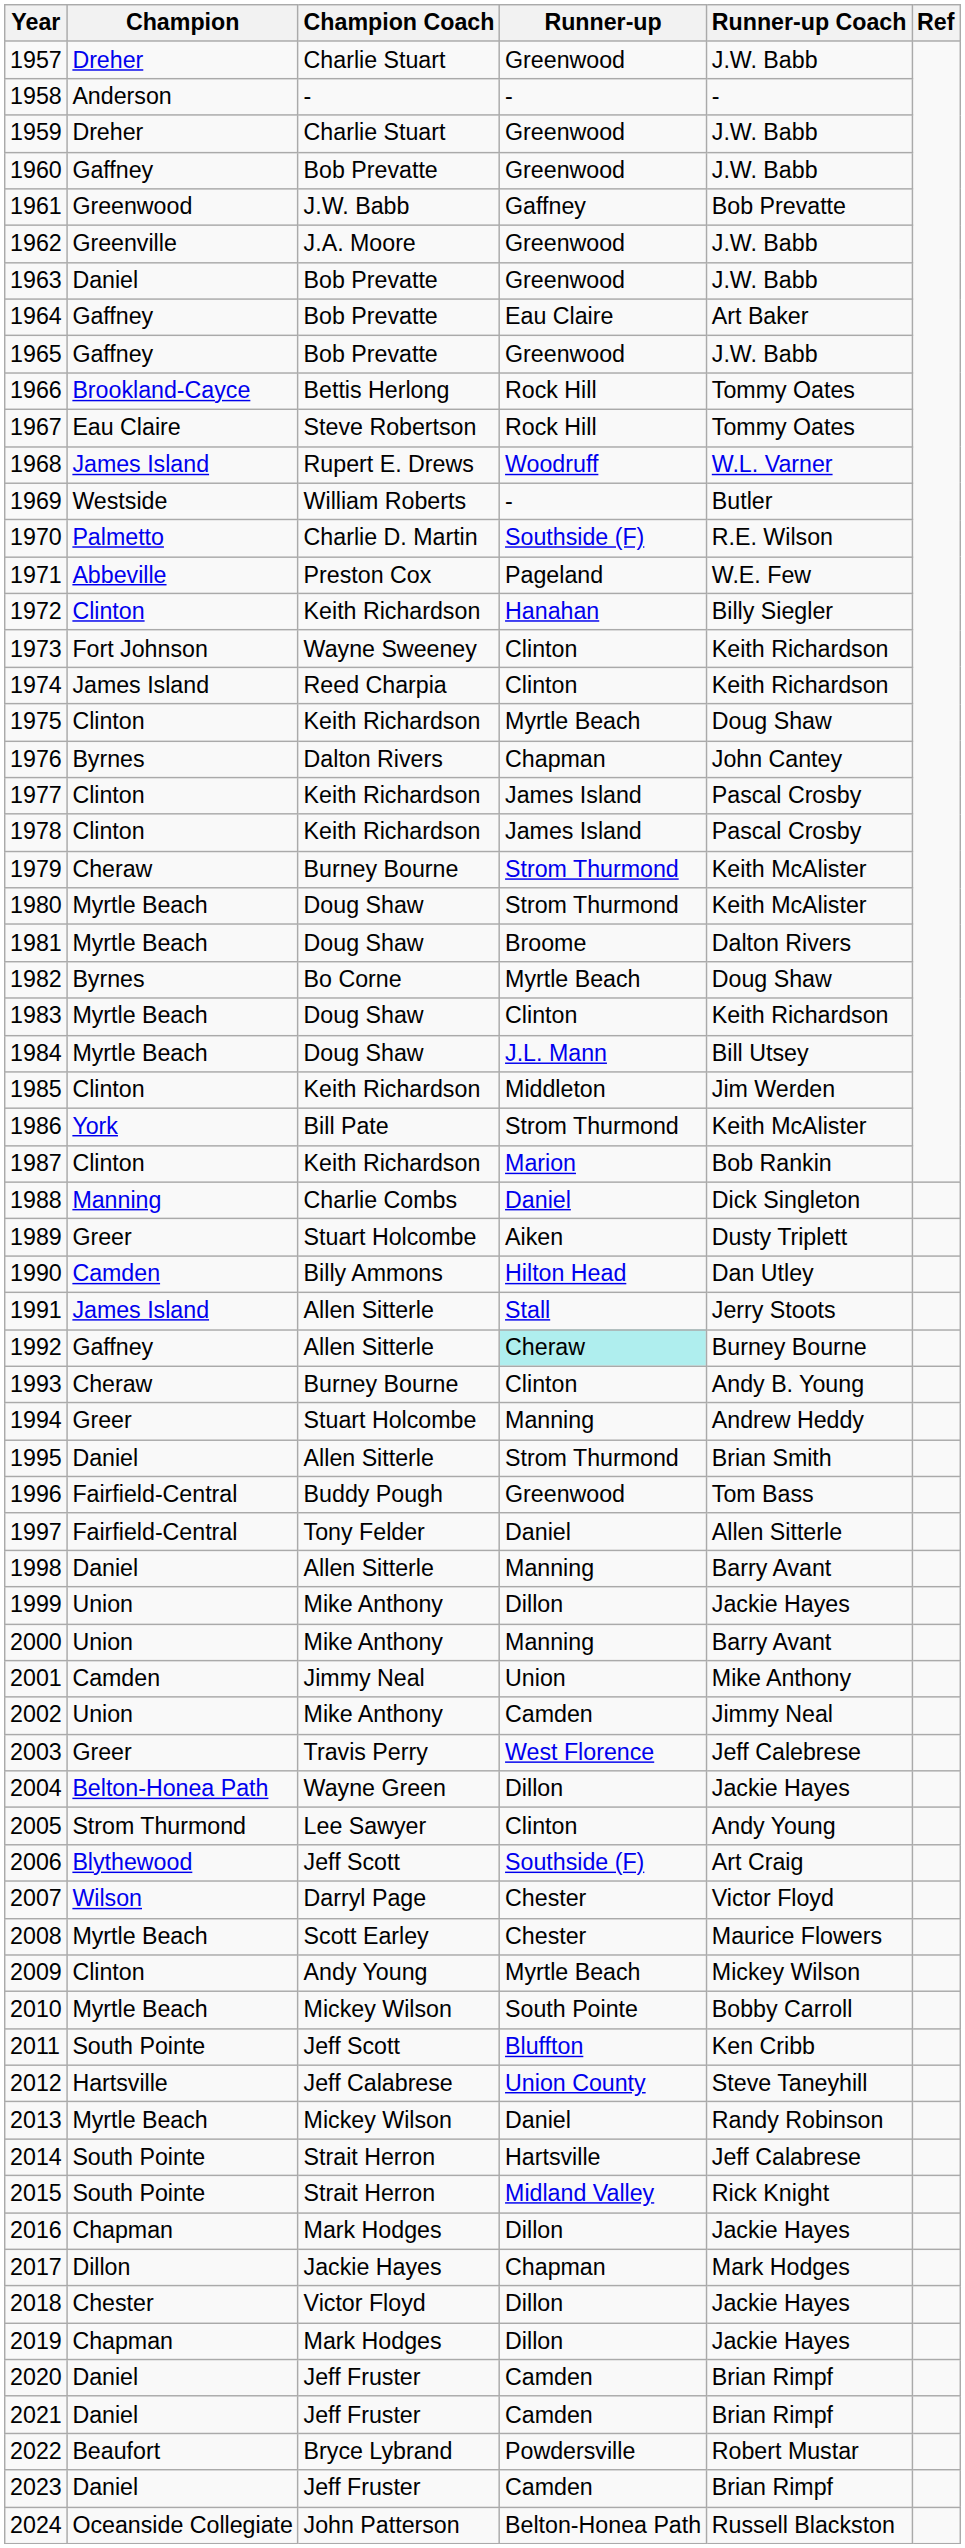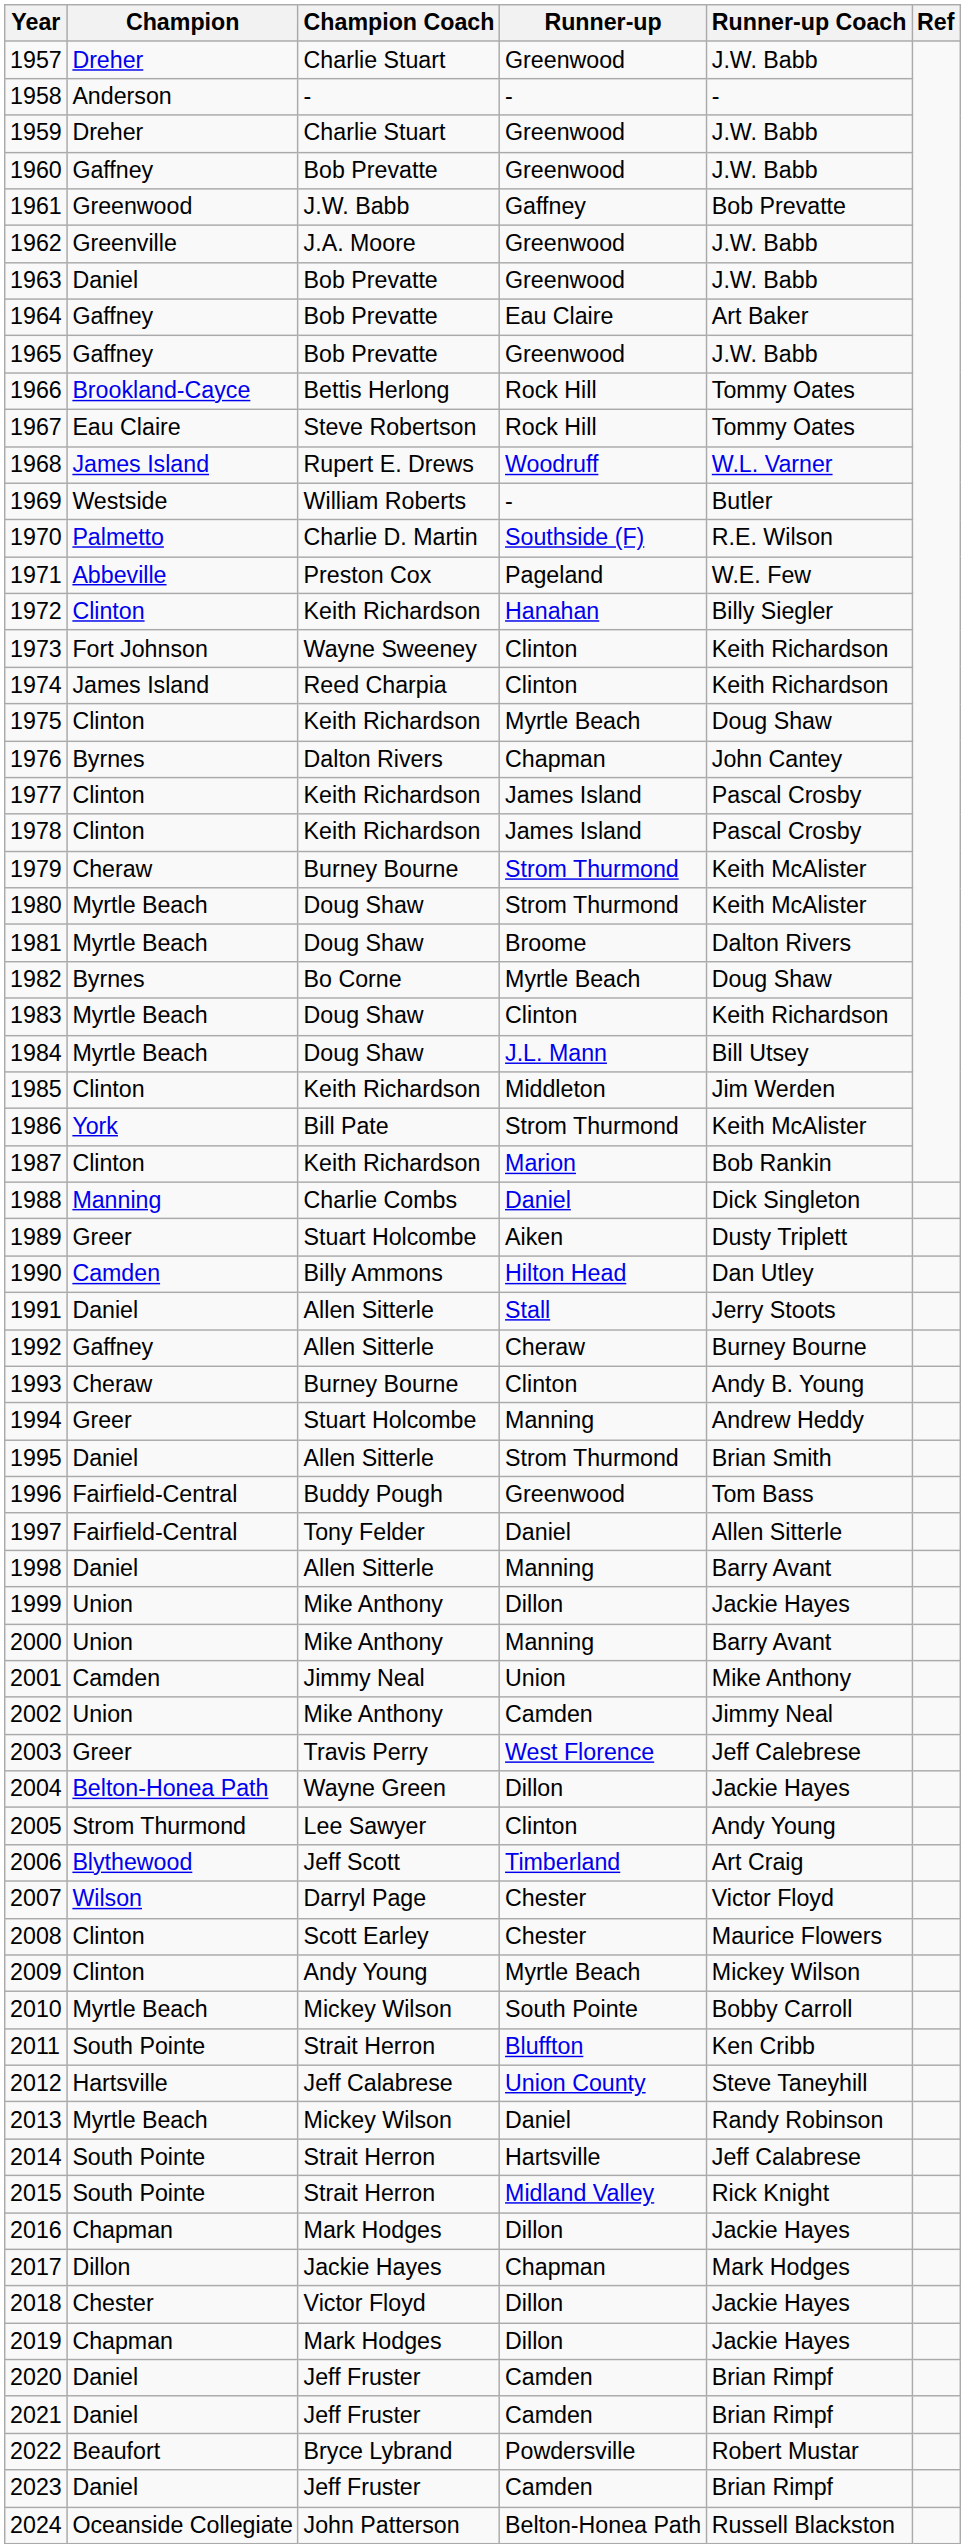1991 | Champion: James Island -> Daniel
1992 | Runner-up: paleturquoise background -> no background
2006 | Runner-up: Southside (F) -> Timberland
2008 | Champion: Myrtle Beach -> Clinton
2011 | Champion Coach: Jeff Scott -> Strait Herron
